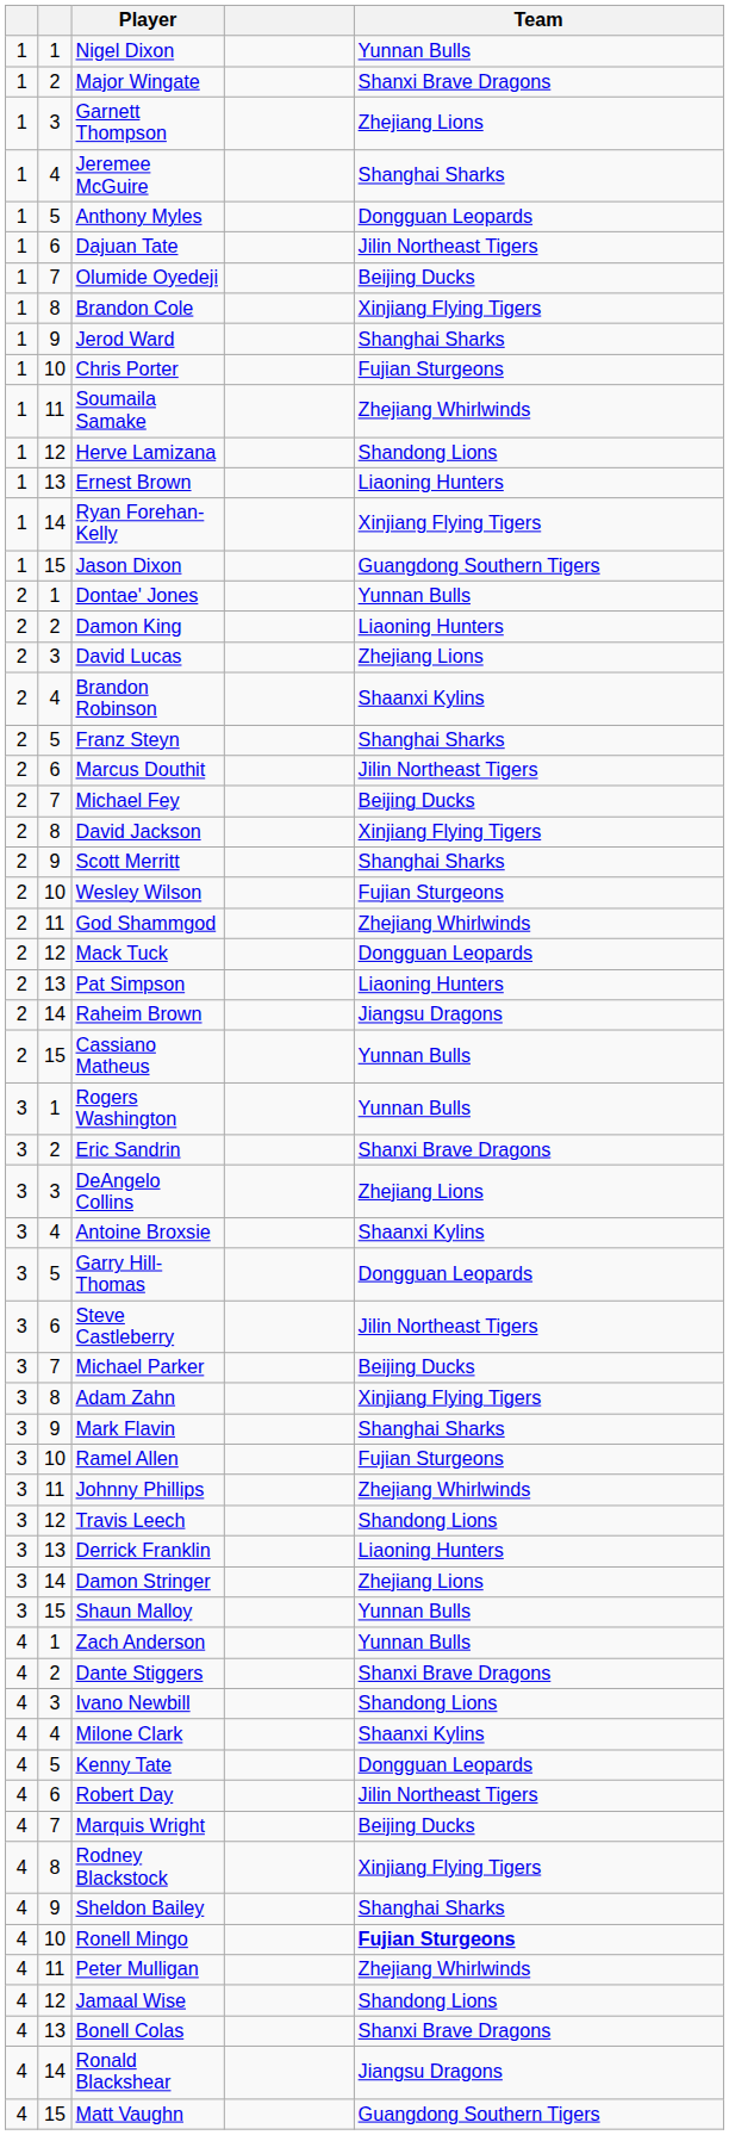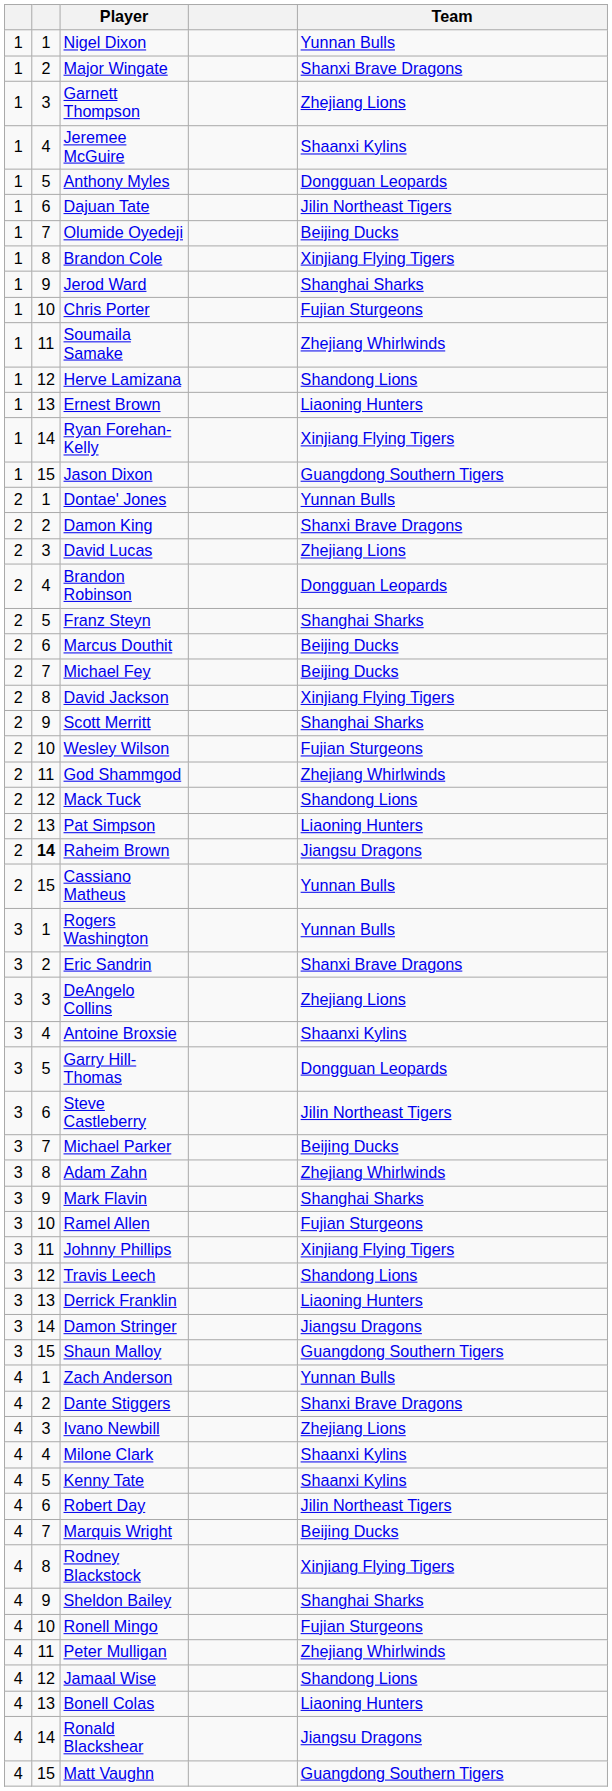Jeremee McGuire | Team: Shanghai Sharks -> Shaanxi Kylins
Damon King | Team: Liaoning Hunters -> Shanxi Brave Dragons
Brandon Robinson | Team: Shaanxi Kylins -> Dongguan Leopards
Marcus Douthit | Team: Jilin Northeast Tigers -> Beijing Ducks
Mack Tuck | Team: Dongguan Leopards -> Shandong Lions
Raheim Brown | column 2: normal -> bold
Adam Zahn | Team: Xinjiang Flying Tigers -> Zhejiang Whirlwinds
Johnny Phillips | Team: Zhejiang Whirlwinds -> Xinjiang Flying Tigers
Damon Stringer | Team: Zhejiang Lions -> Jiangsu Dragons
Shaun Malloy | Team: Yunnan Bulls -> Guangdong Southern Tigers
Ivano Newbill | Team: Shandong Lions -> Zhejiang Lions
Kenny Tate | Team: Dongguan Leopards -> Shaanxi Kylins
Ronell Mingo | Team: bold -> normal
Bonell Colas | Team: Shanxi Brave Dragons -> Liaoning Hunters
